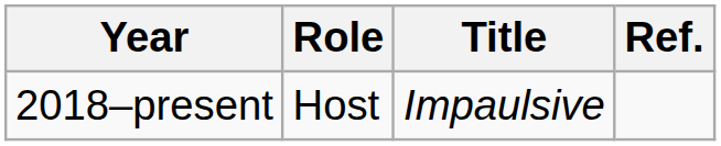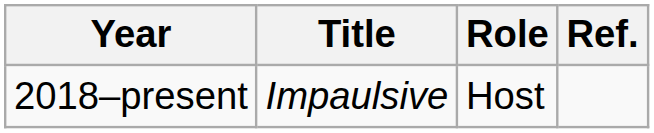columns swapped: Title <-> Role
